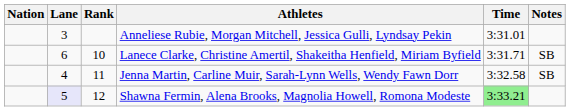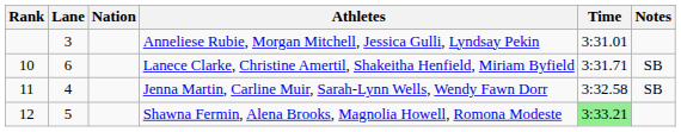columns swapped: Rank <-> Nation
Shawna Fermin, Alena Brooks, Magnolia Howell, Romona Modeste | Lane: lavender background -> no background
